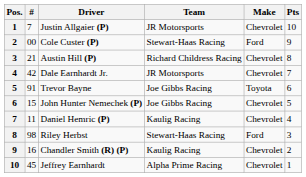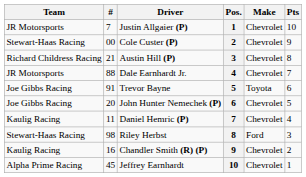columns swapped: Pos. <-> Team
Cole Custer (P) | Make: Ford -> Chevrolet
Dale Earnhardt Jr. | #: 42 -> 88
John Hunter Nemechek (P) | #: 15 -> 20
